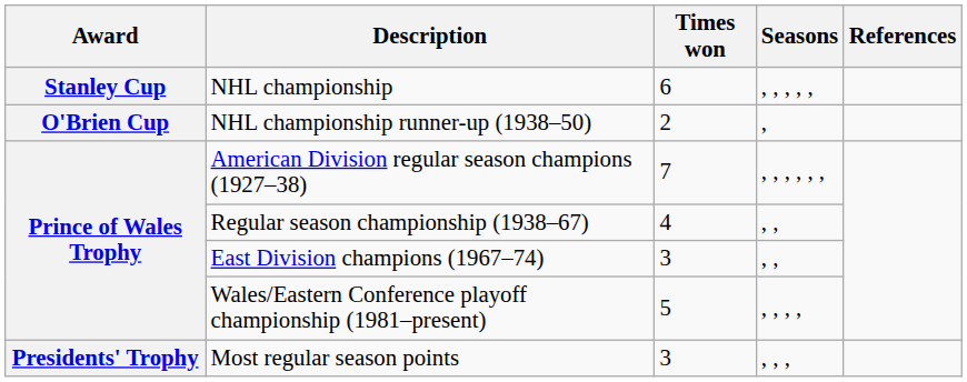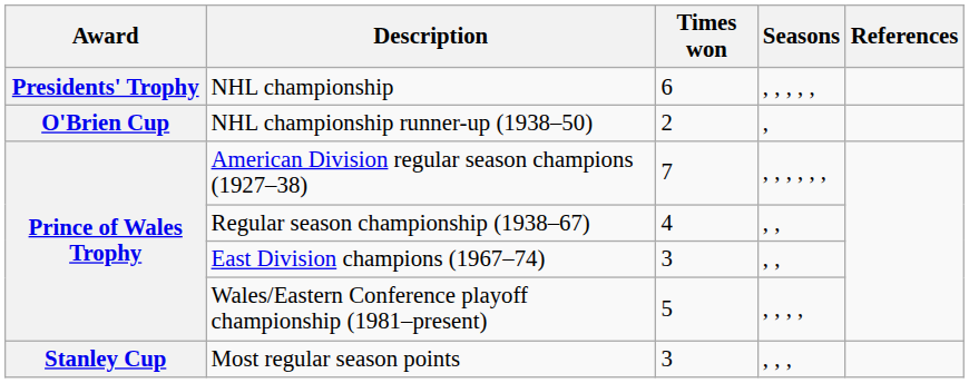NHL championship | Award: Stanley Cup -> Presidents' Trophy
Most regular season points | Award: Presidents' Trophy -> Stanley Cup
